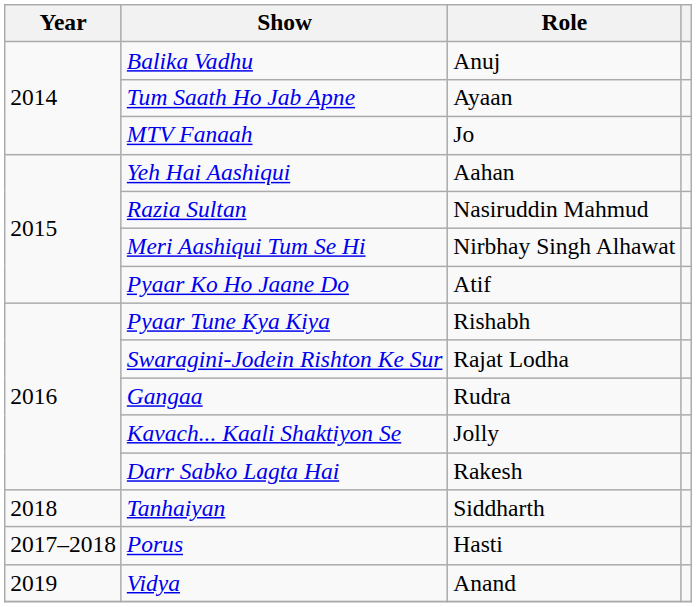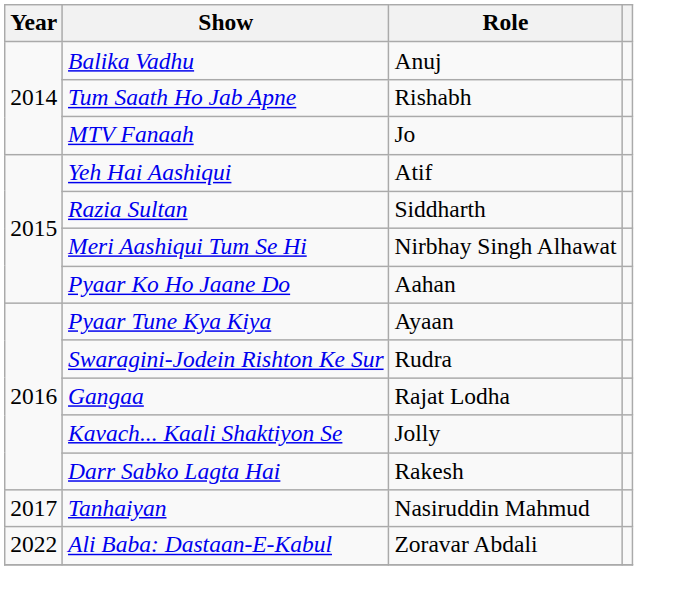Tum Saath Ho Jab Apne | Role: Ayaan -> Rishabh
Yeh Hai Aashiqui | Role: Aahan -> Atif
Razia Sultan | Role: Nasiruddin Mahmud -> Siddharth
Pyaar Ko Ho Jaane Do | Role: Atif -> Aahan
Pyaar Tune Kya Kiya | Role: Rishabh -> Ayaan
Swaragini-Jodein Rishton Ke Sur | Role: Rajat Lodha -> Rudra
Gangaa | Role: Rudra -> Rajat Lodha
Tanhaiyan | Year: 2018 -> 2017
Tanhaiyan | Role: Siddharth -> Nasiruddin Mahmud
- row: 2017–2018 | Porus | Hasti
- row: 2019 | Vidya | Anand
+ row: 2022 | Ali Baba: Dastaan-E-Kabul | Zoravar Abdali
